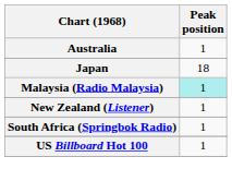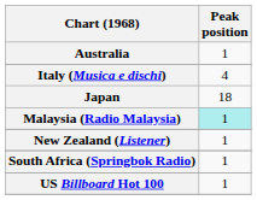+ row: Italy (Musica e dischi) | 4
